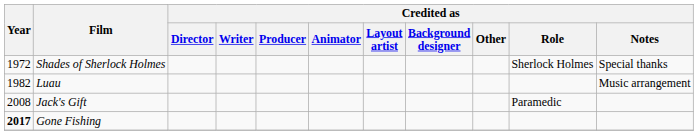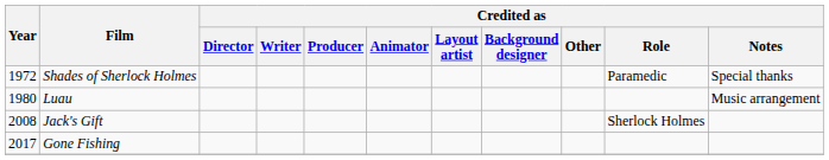Shades of Sherlock Holmes | Credited as / Role: Sherlock Holmes -> Paramedic
Luau | Year: 1982 -> 1980
Jack's Gift | Credited as / Role: Paramedic -> Sherlock Holmes
Gone Fishing | Year: bold -> normal
